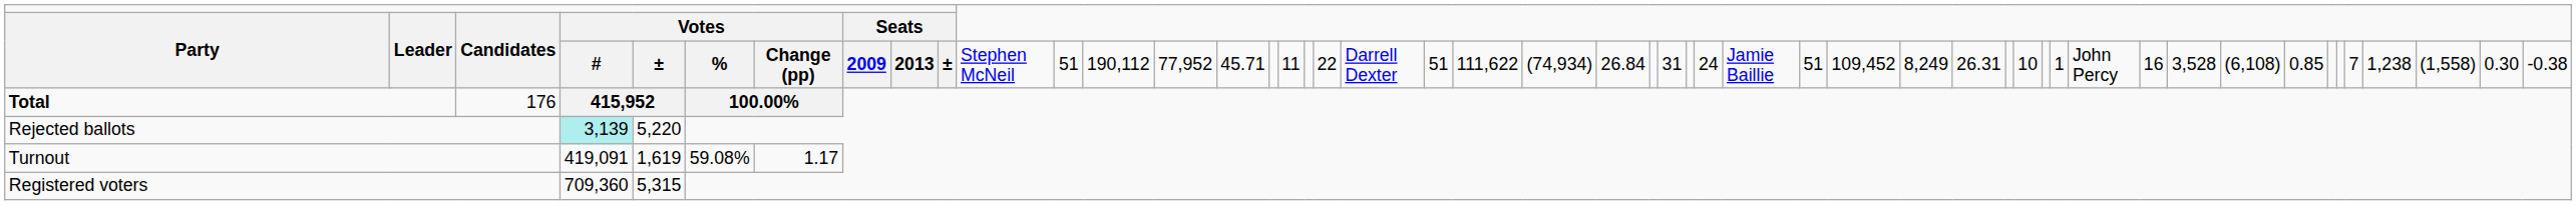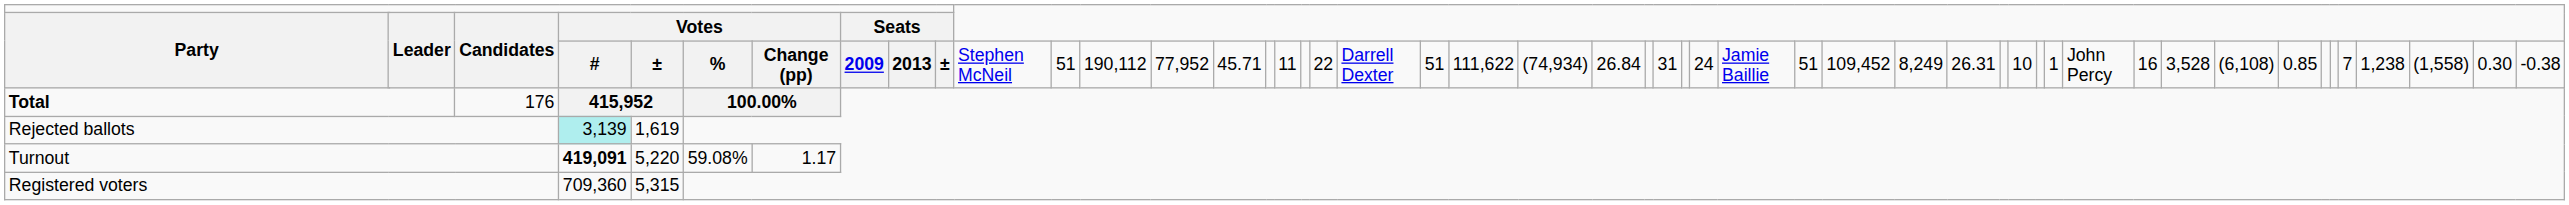Rejected ballots | column 6: 5,220 -> 1,619
Turnout | column 5: normal -> bold
Turnout | column 6: 1,619 -> 5,220
